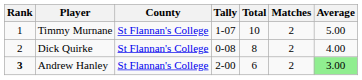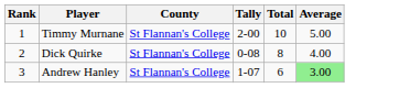- column: Matches | 2 | 2 | 2
Timmy Murnane | Tally: 1-07 -> 2-00
Andrew Hanley | Rank: bold -> normal
Andrew Hanley | Tally: 2-00 -> 1-07
